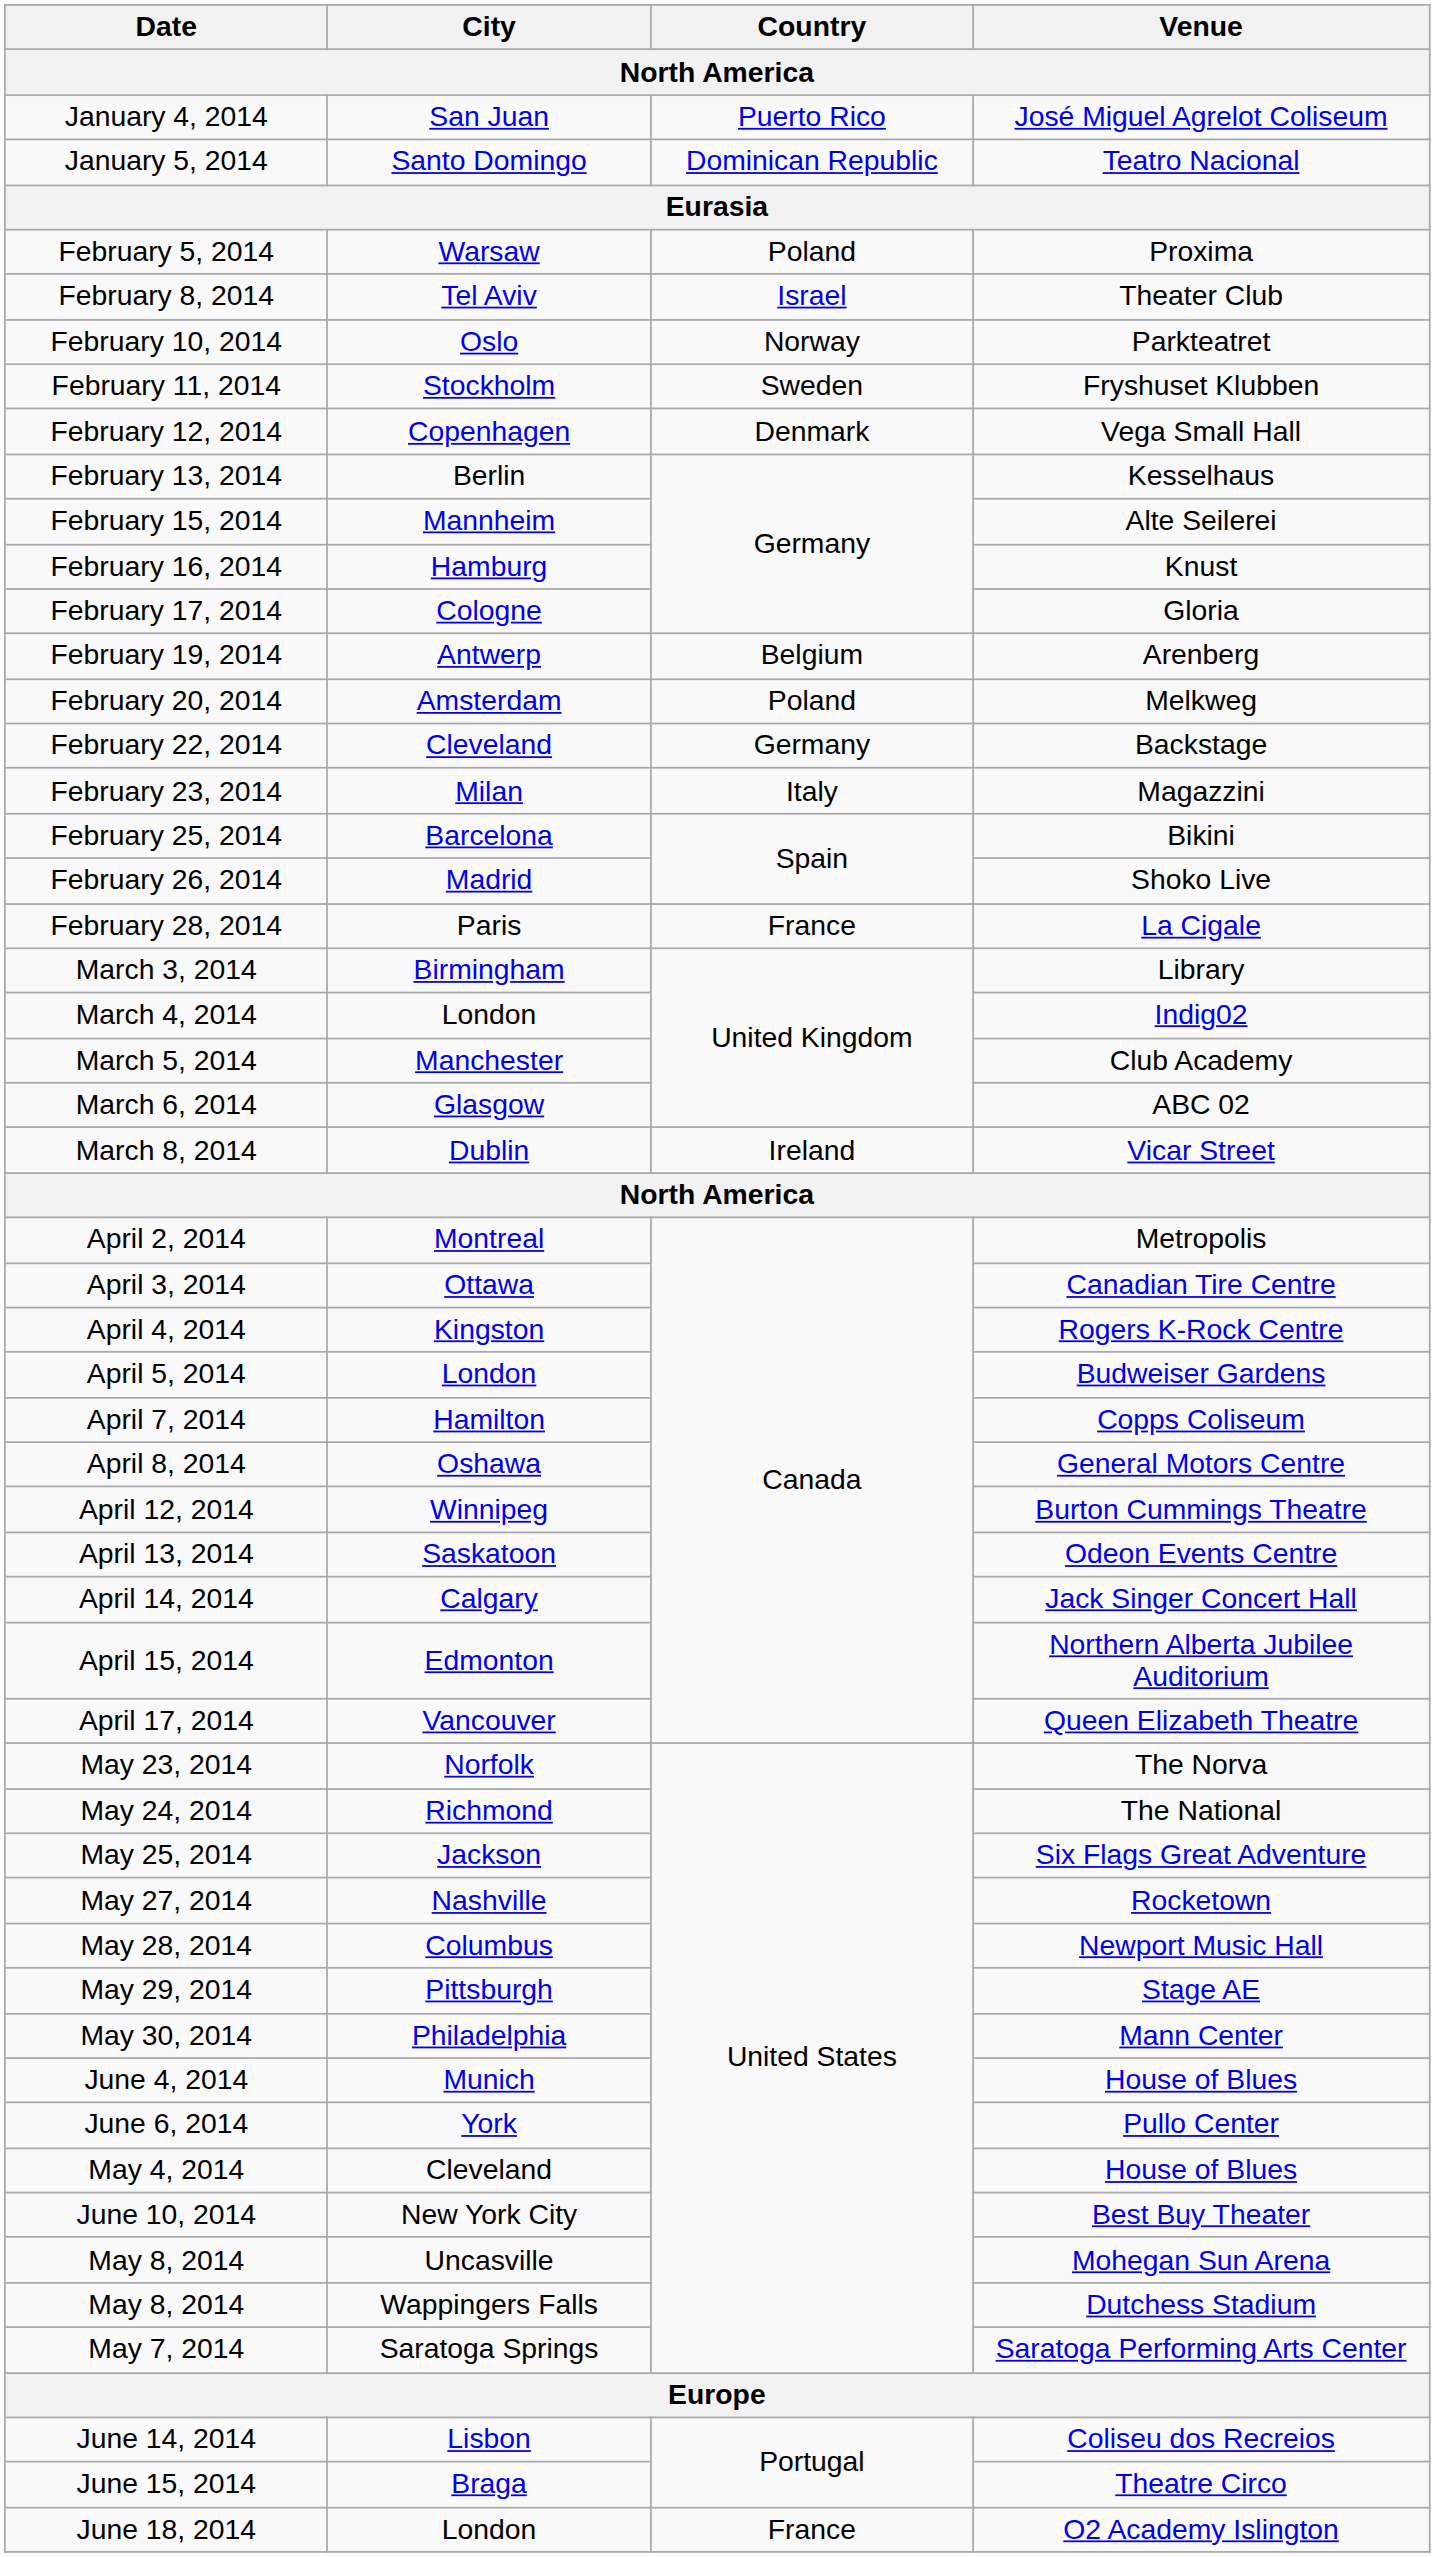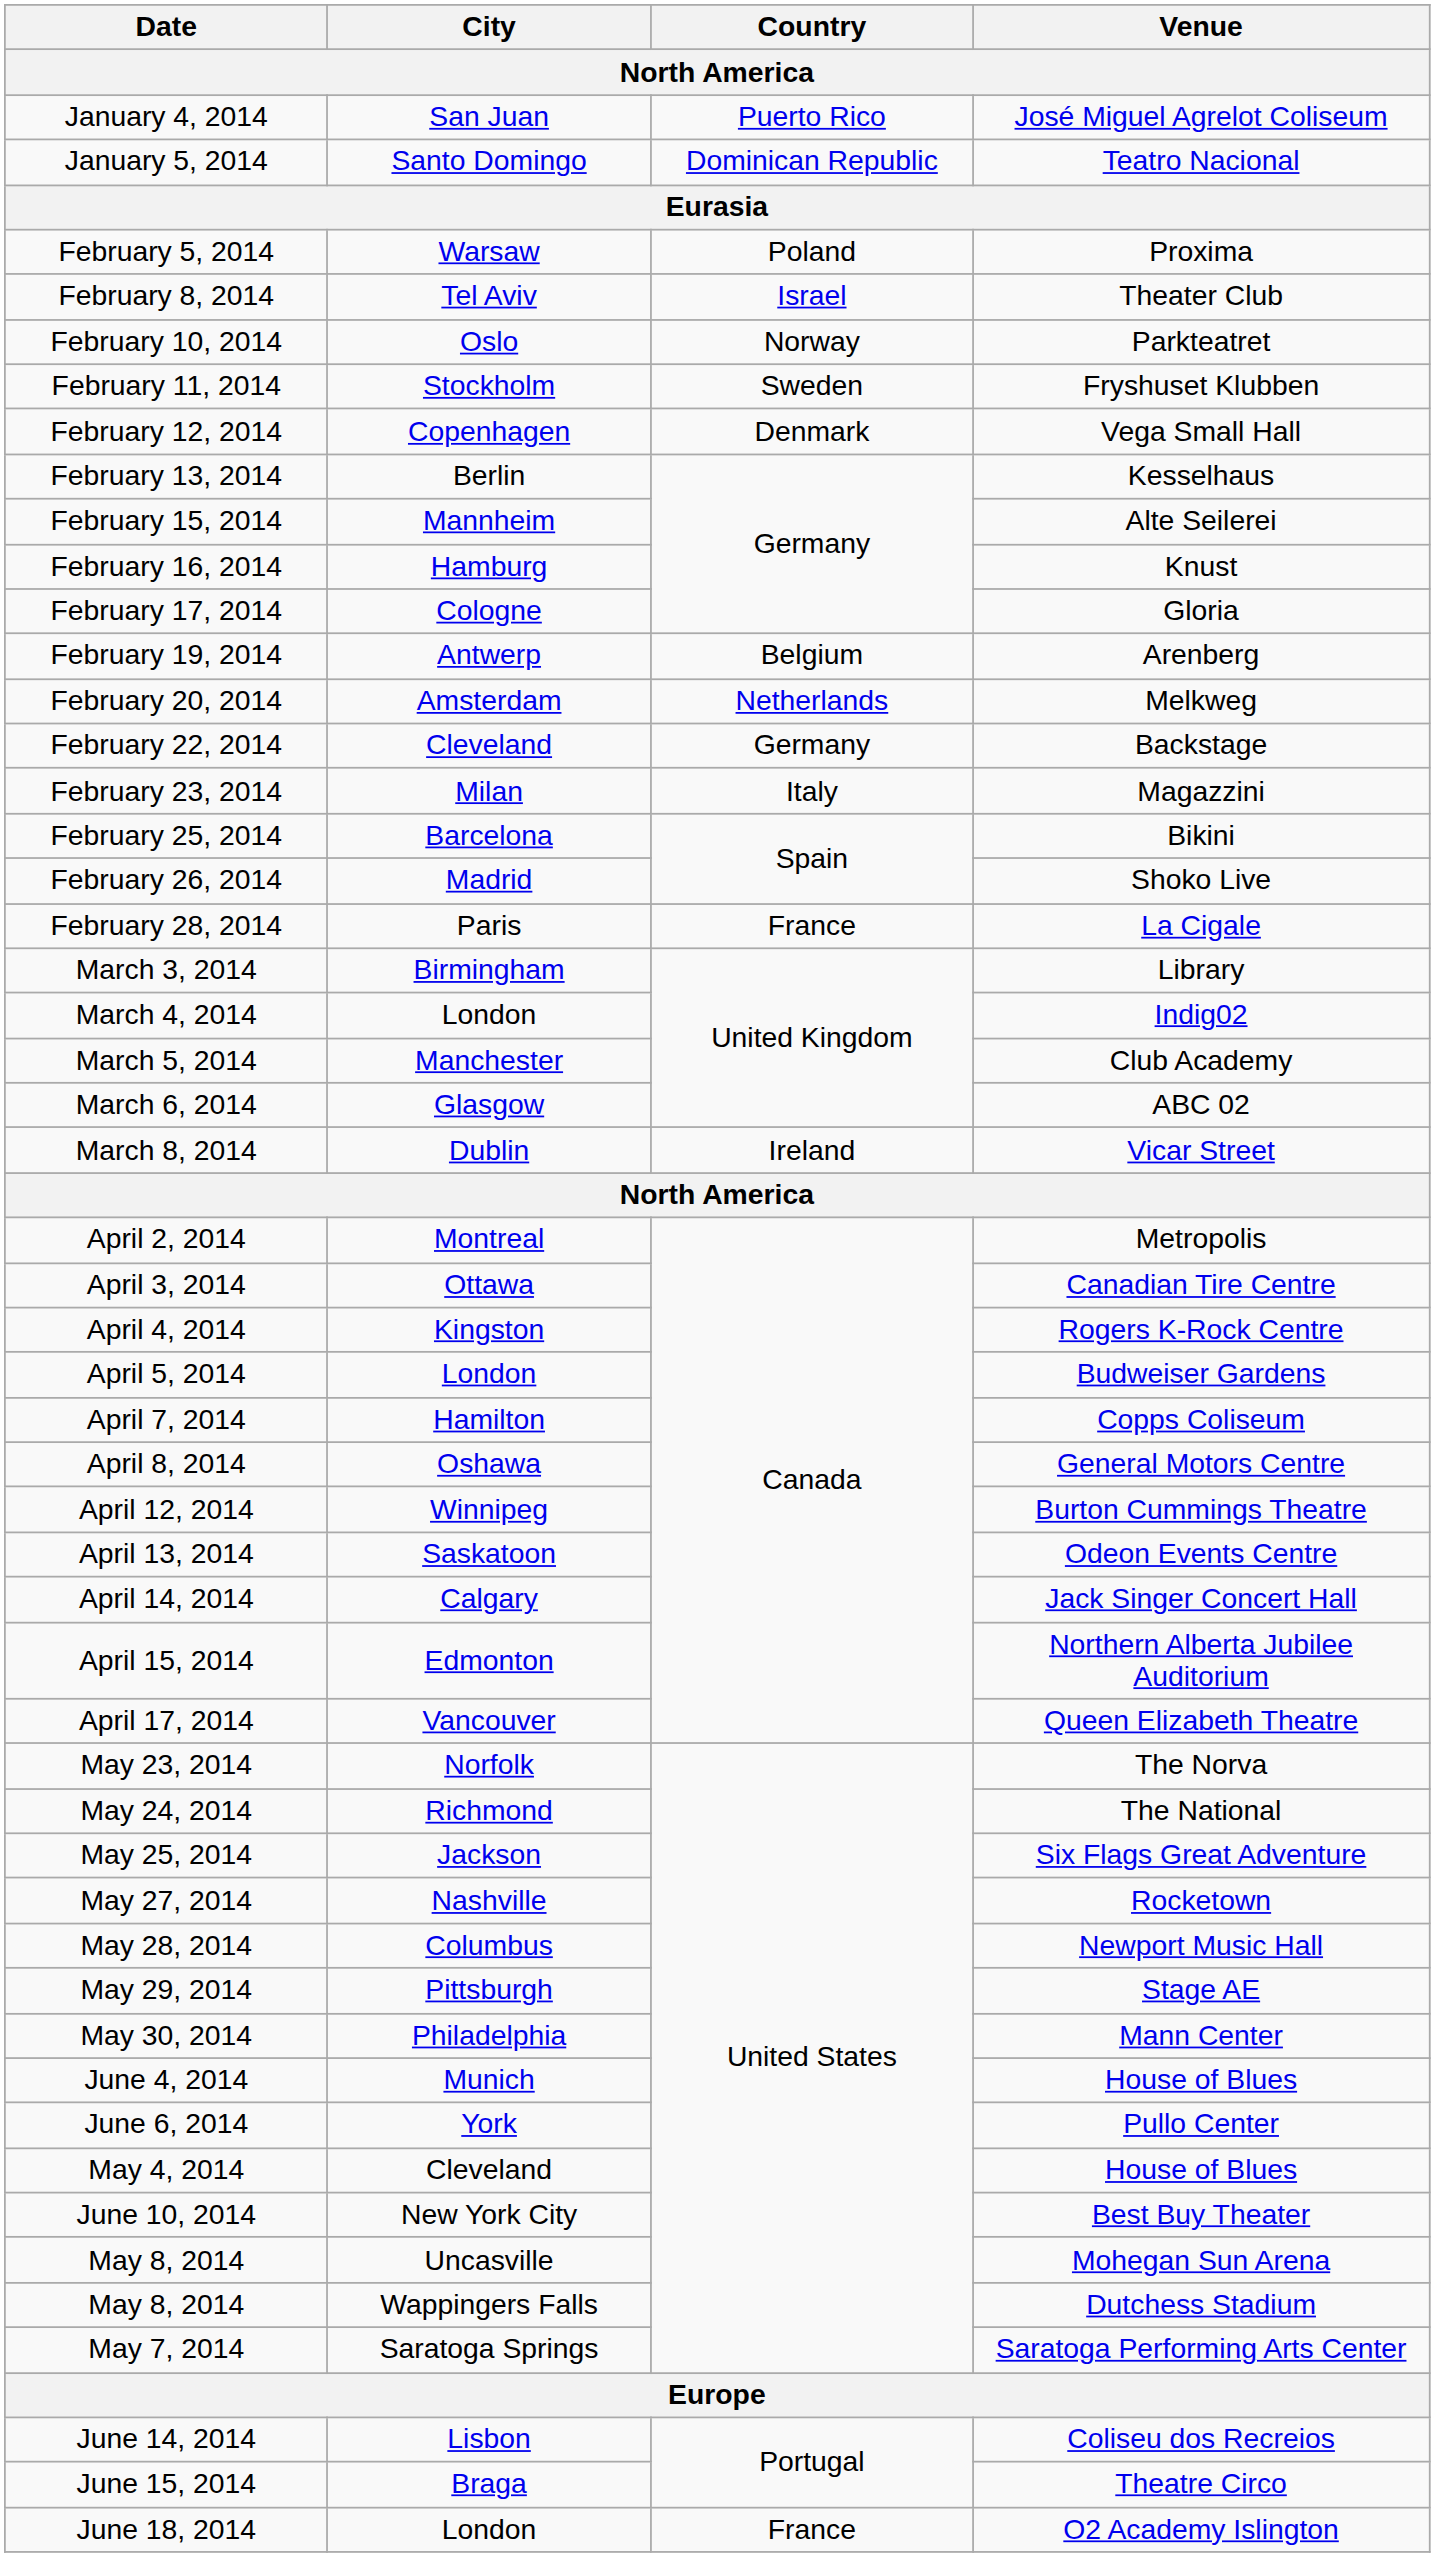February 20, 2014 | Country: Poland -> Netherlands
